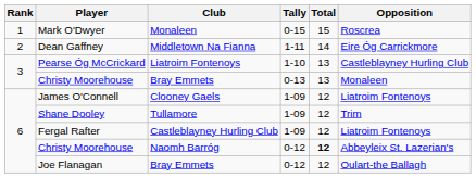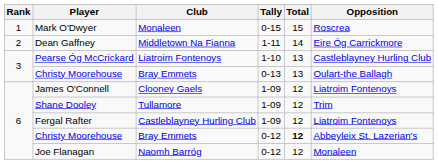Christy Moorehouse / 0-13 | Opposition: Monaleen -> Oulart-the Ballagh
Christy Moorehouse / 0-12 | Club: Naomh Barróg -> Bray Emmets
Joe Flanagan | Club: Bray Emmets -> Naomh Barróg
Joe Flanagan | Opposition: Oulart-the Ballagh -> Monaleen
